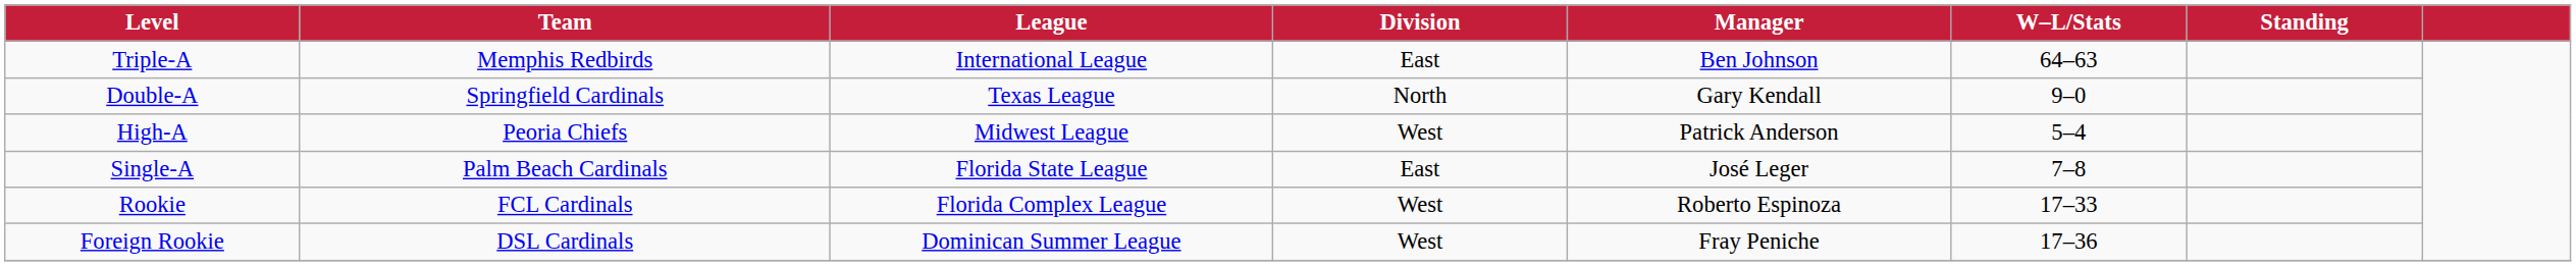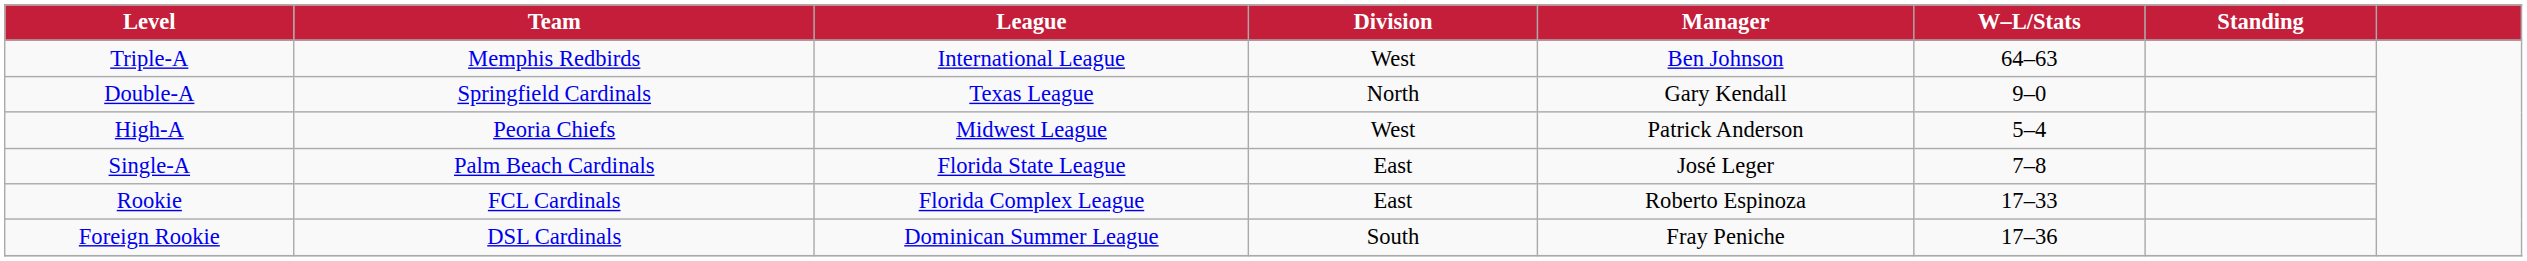Triple-A | Division: East -> West
Rookie | Division: West -> East
Foreign Rookie | Division: West -> South
